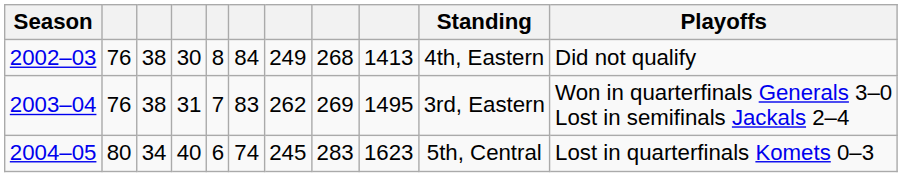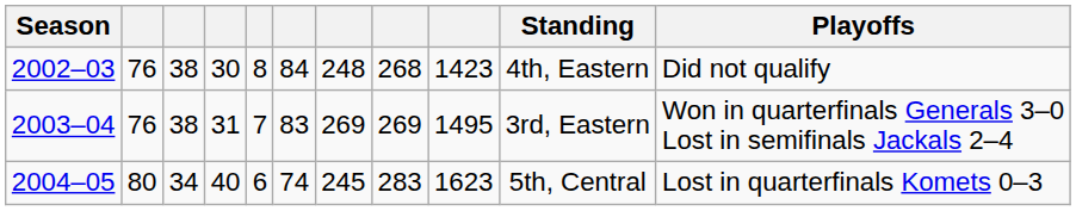2002–03 | column 7: 249 -> 248
2002–03 | column 9: 1413 -> 1423
2003–04 | column 7: 262 -> 269
